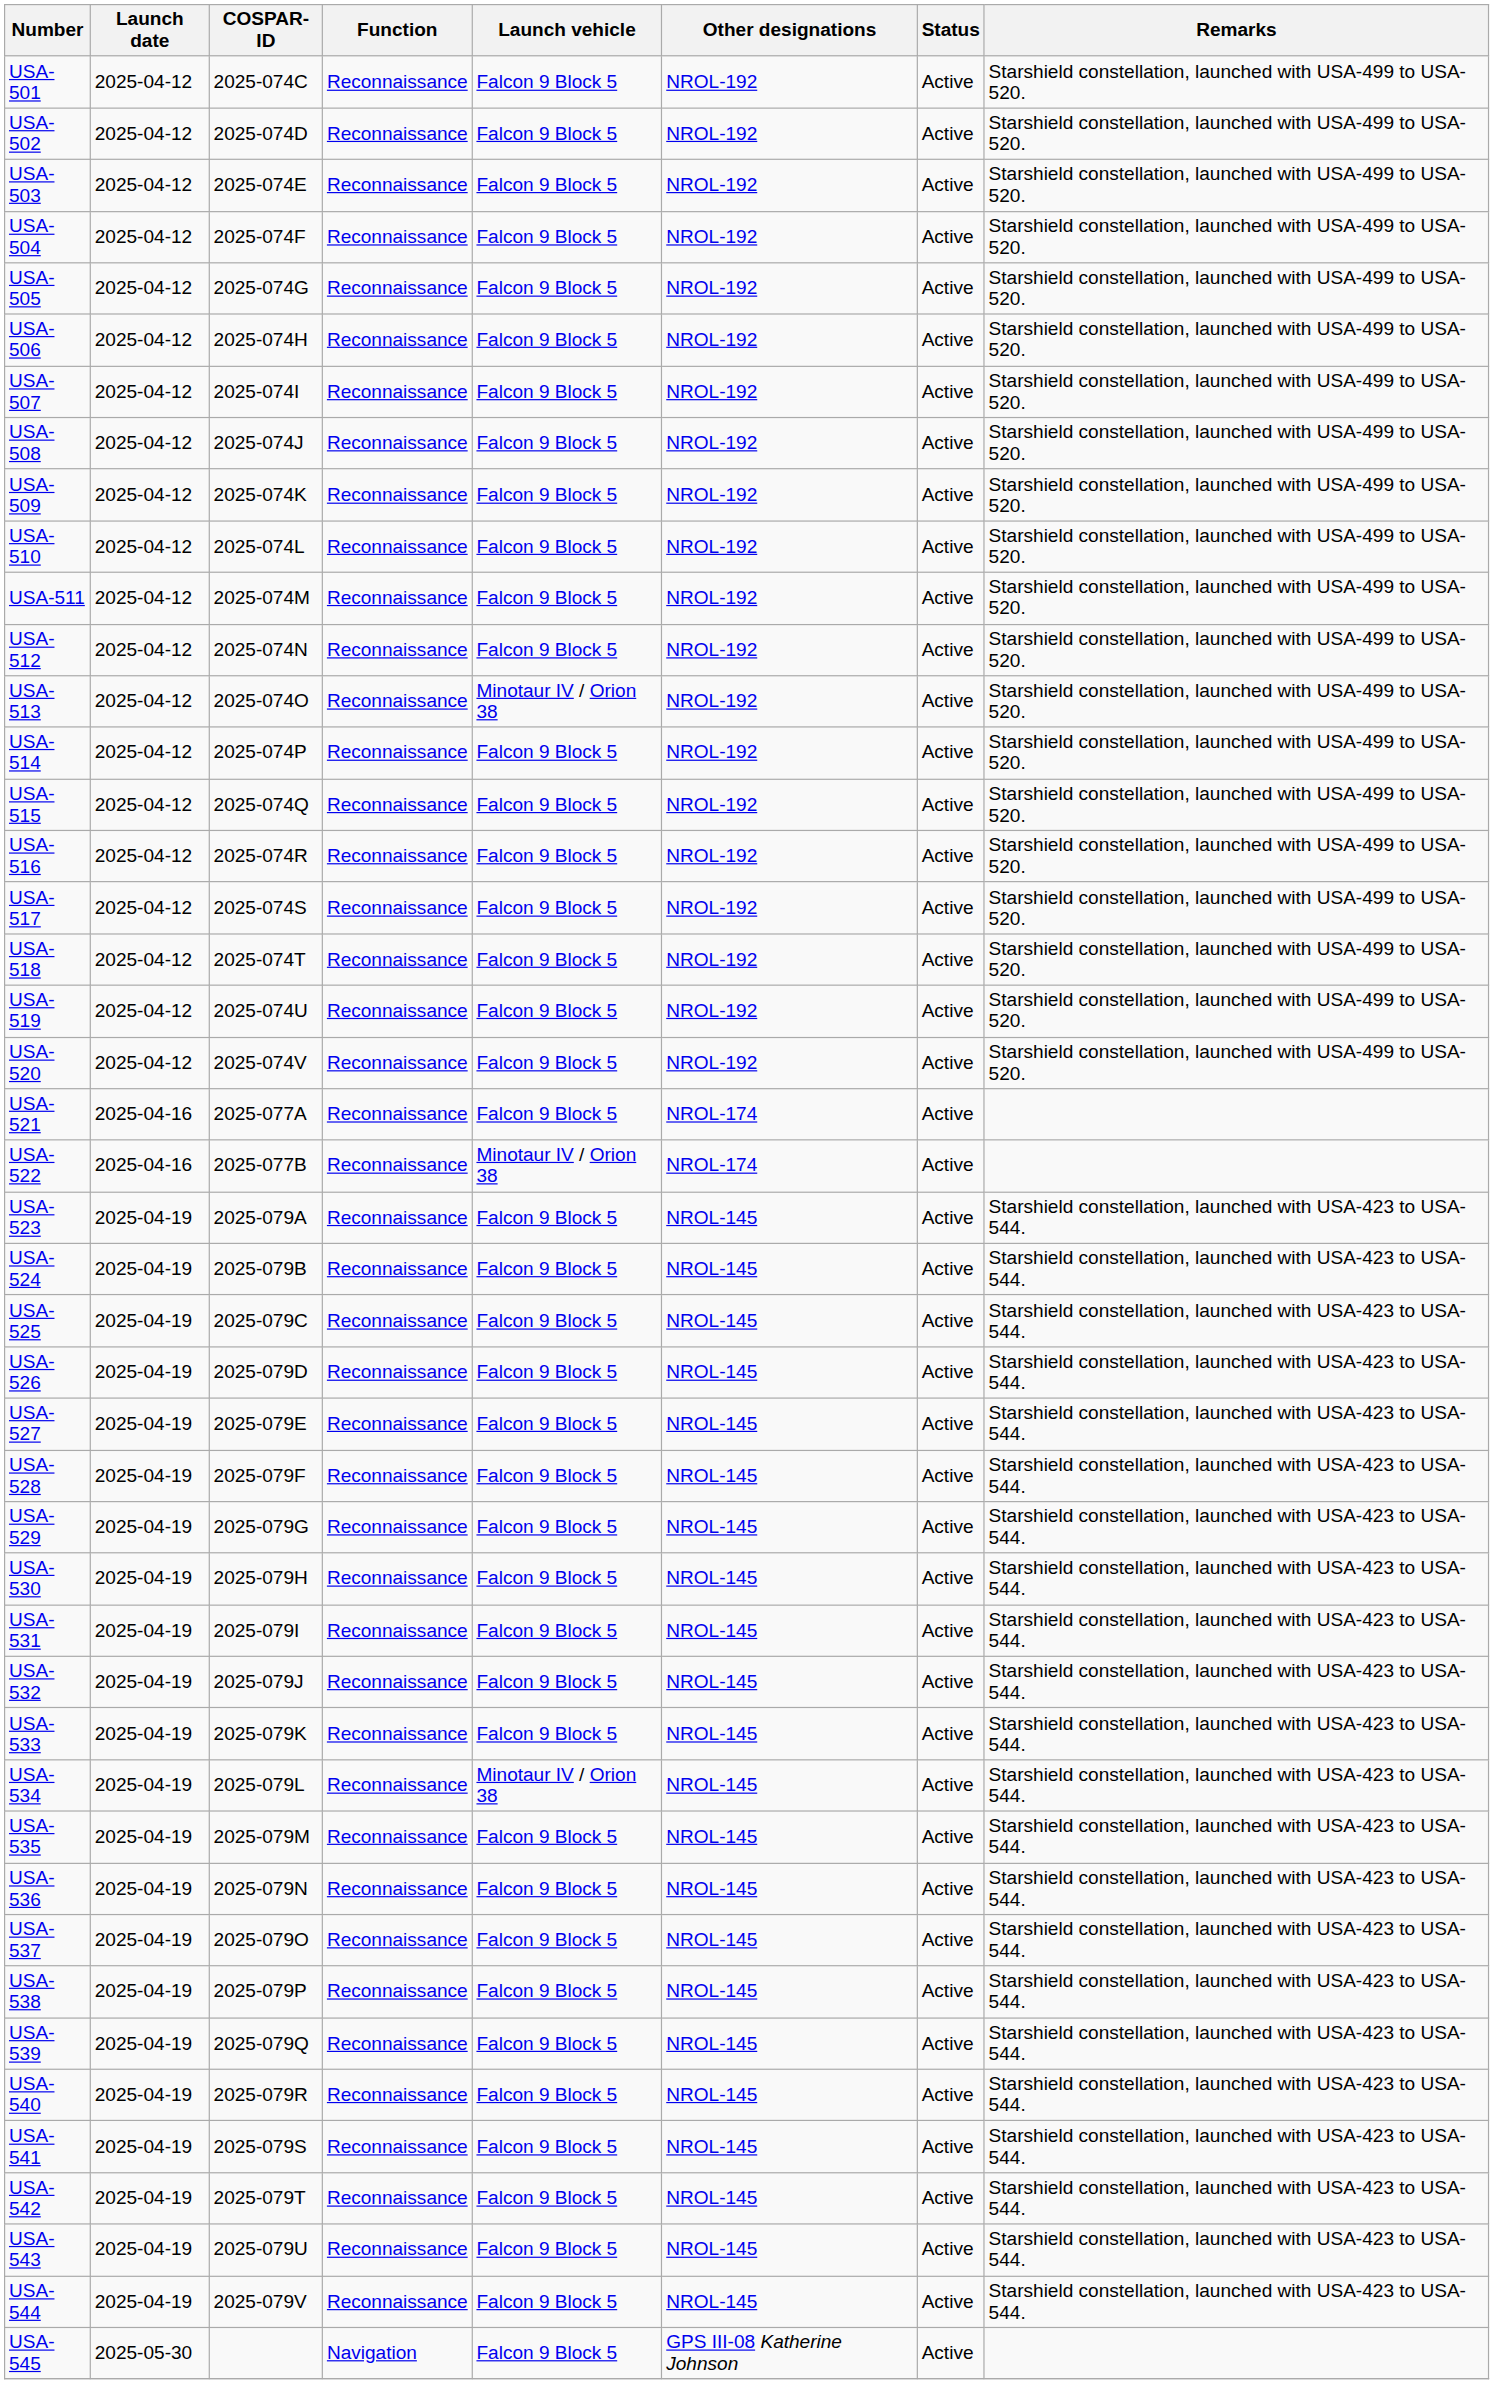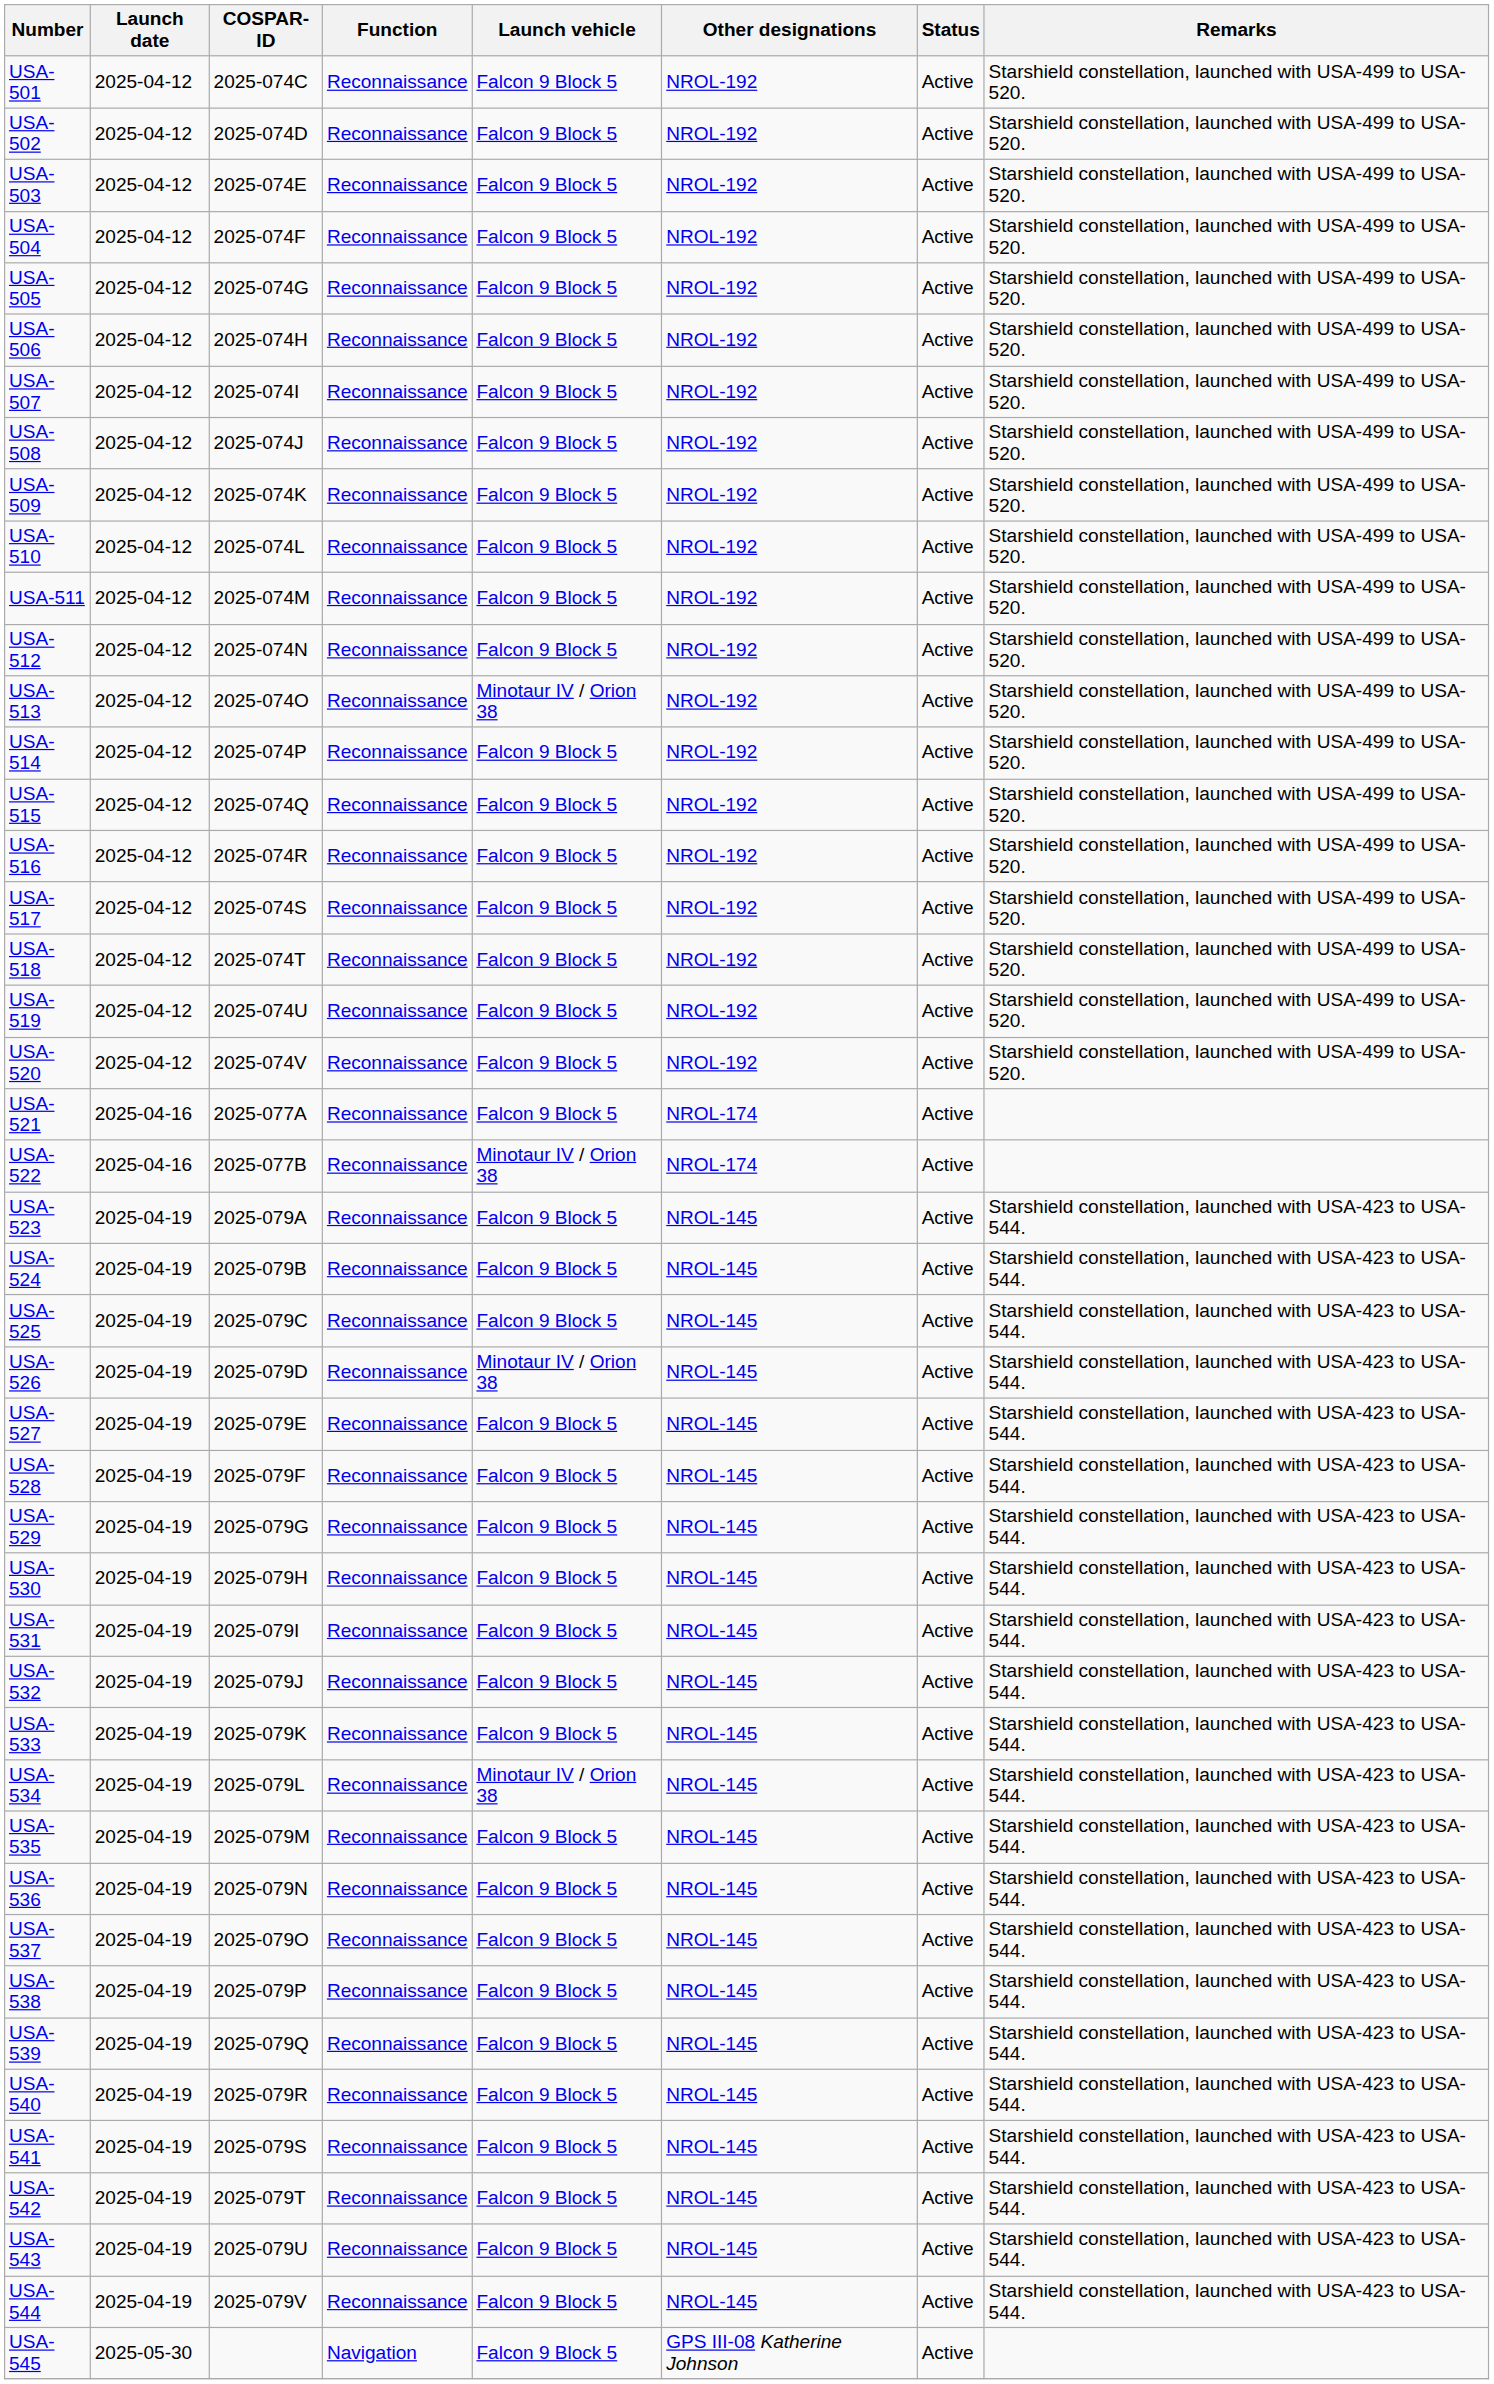USA-526 | Launch vehicle: Falcon 9 Block 5 -> Minotaur IV / Orion 38
